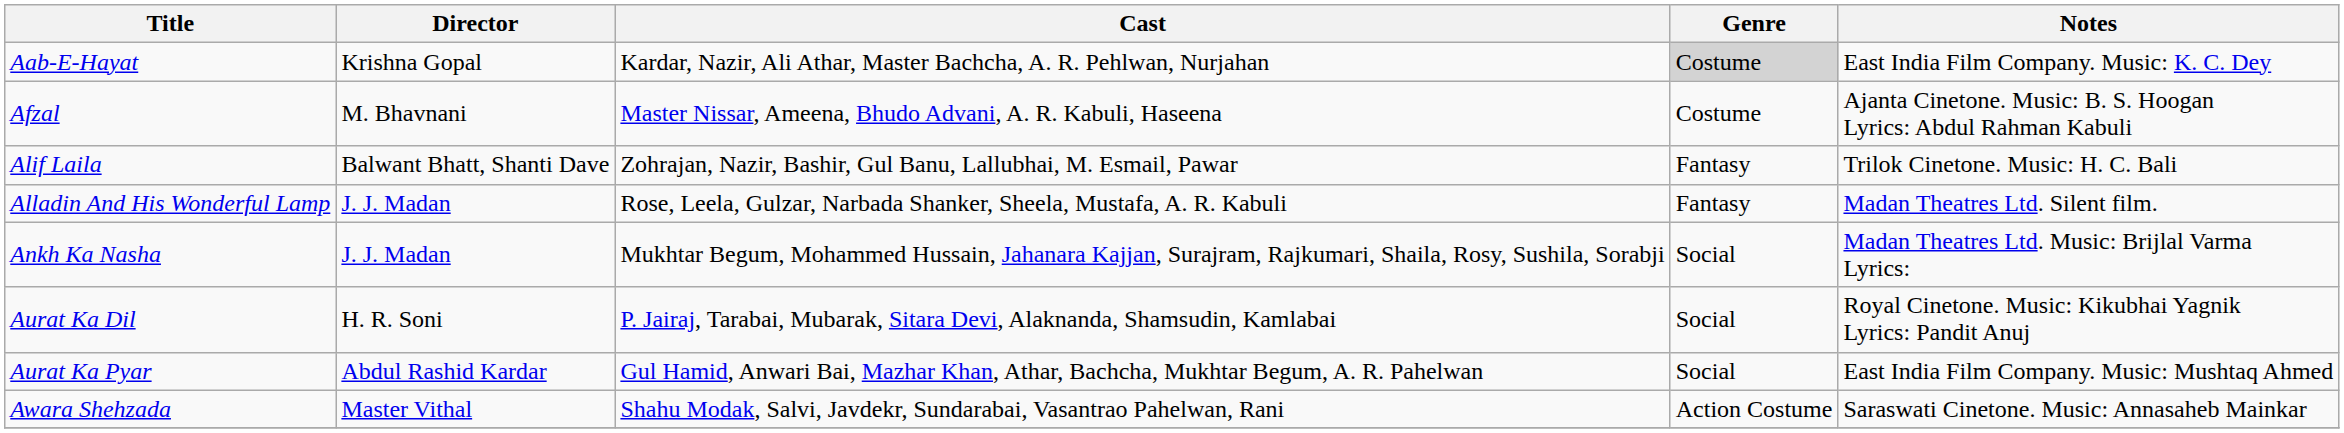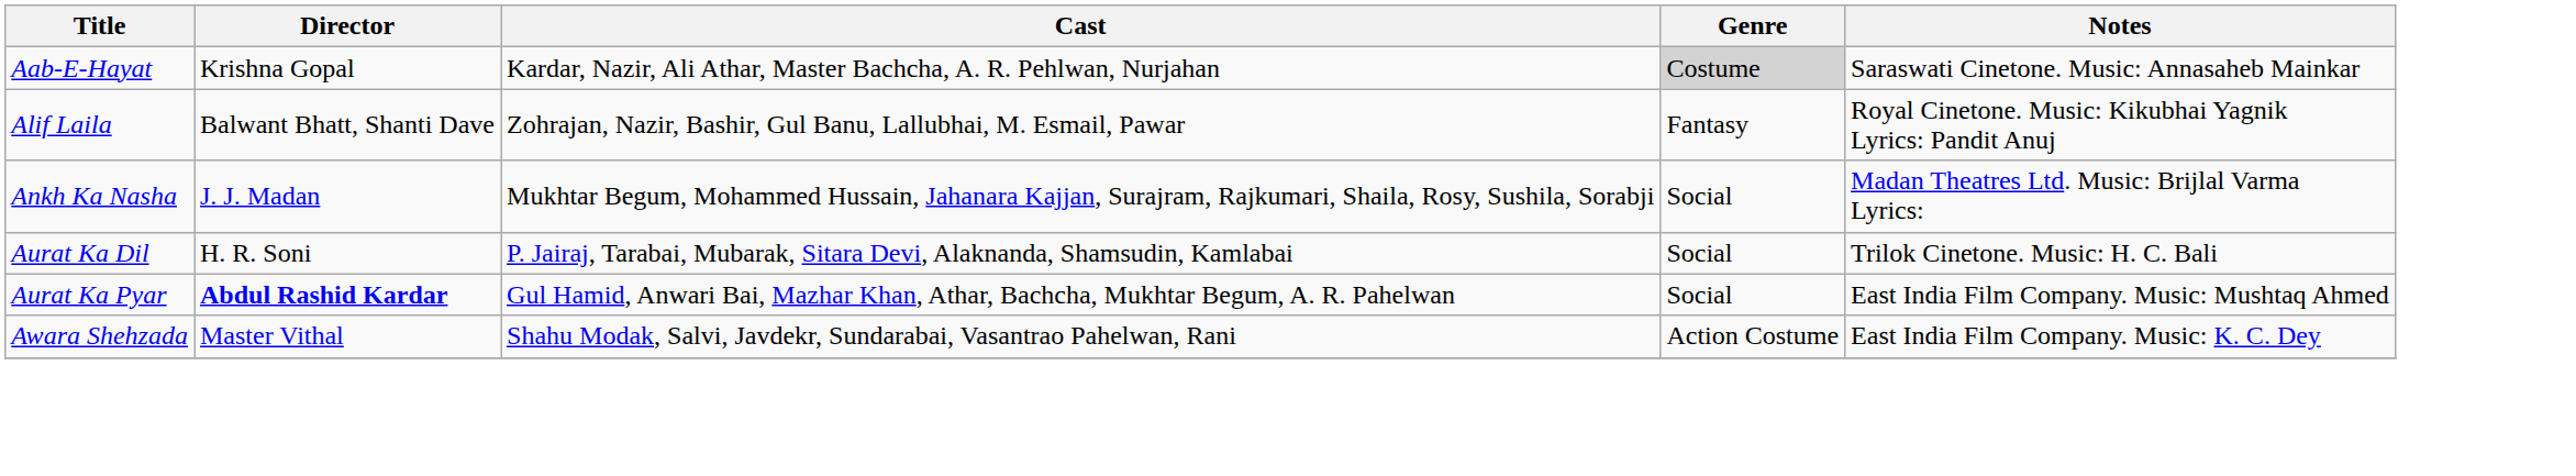Aab-E-Hayat | Notes: East India Film Company. Music: K. C. Dey -> Saraswati Cinetone. Music: Annasaheb Mainkar
- row: Afzal | M. Bhavnani | Master Nissar, Ameena, Bhudo Advani, A. R. Kabuli, Haseena | Costume | Ajanta Cinetone. Music: B. S. Hoogan Lyrics: Abdul Rahman Kabuli
Alif Laila | Notes: Trilok Cinetone. Music: H. C. Bali -> Royal Cinetone. Music: Kikubhai Yagnik Lyrics: Pandit Anuj
- row: Alladin And His Wonderful Lamp | J. J. Madan | Rose, Leela, Gulzar, Narbada Shanker, Sheela, Mustafa, A. R. Kabuli | Fantasy | Madan Theatres Ltd. Silent film.
Aurat Ka Dil | Notes: Royal Cinetone. Music: Kikubhai Yagnik Lyrics: Pandit Anuj -> Trilok Cinetone. Music: H. C. Bali
Aurat Ka Pyar | Director: normal -> bold
Awara Shehzada | Notes: Saraswati Cinetone. Music: Annasaheb Mainkar -> East India Film Company. Music: K. C. Dey
